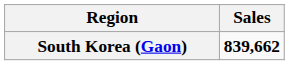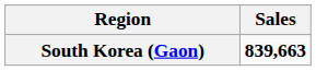South Korea (Gaon) | Sales: 839,662 -> 839,663
